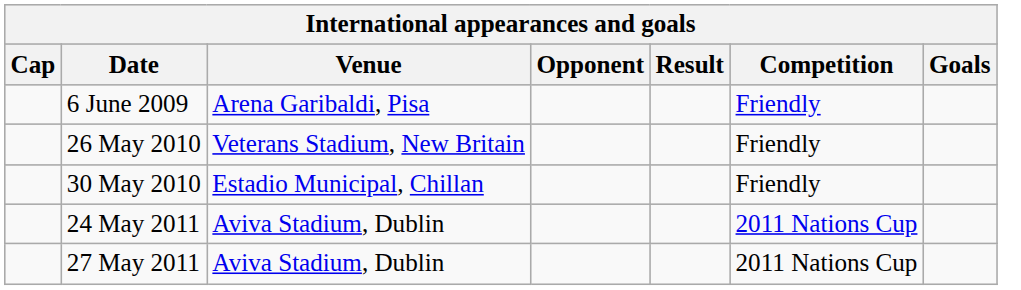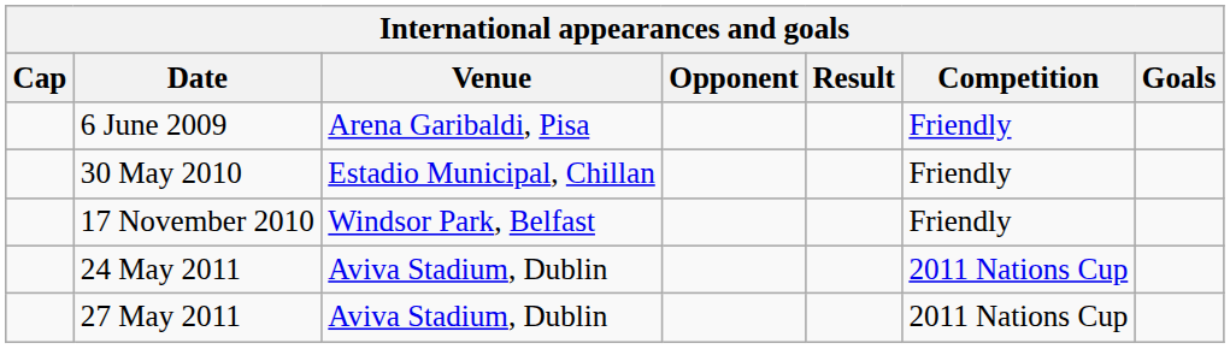- row: 26 May 2010 | Veterans Stadium, New Britain | Friendly
+ row: 17 November 2010 | Windsor Park, Belfast | Friendly
